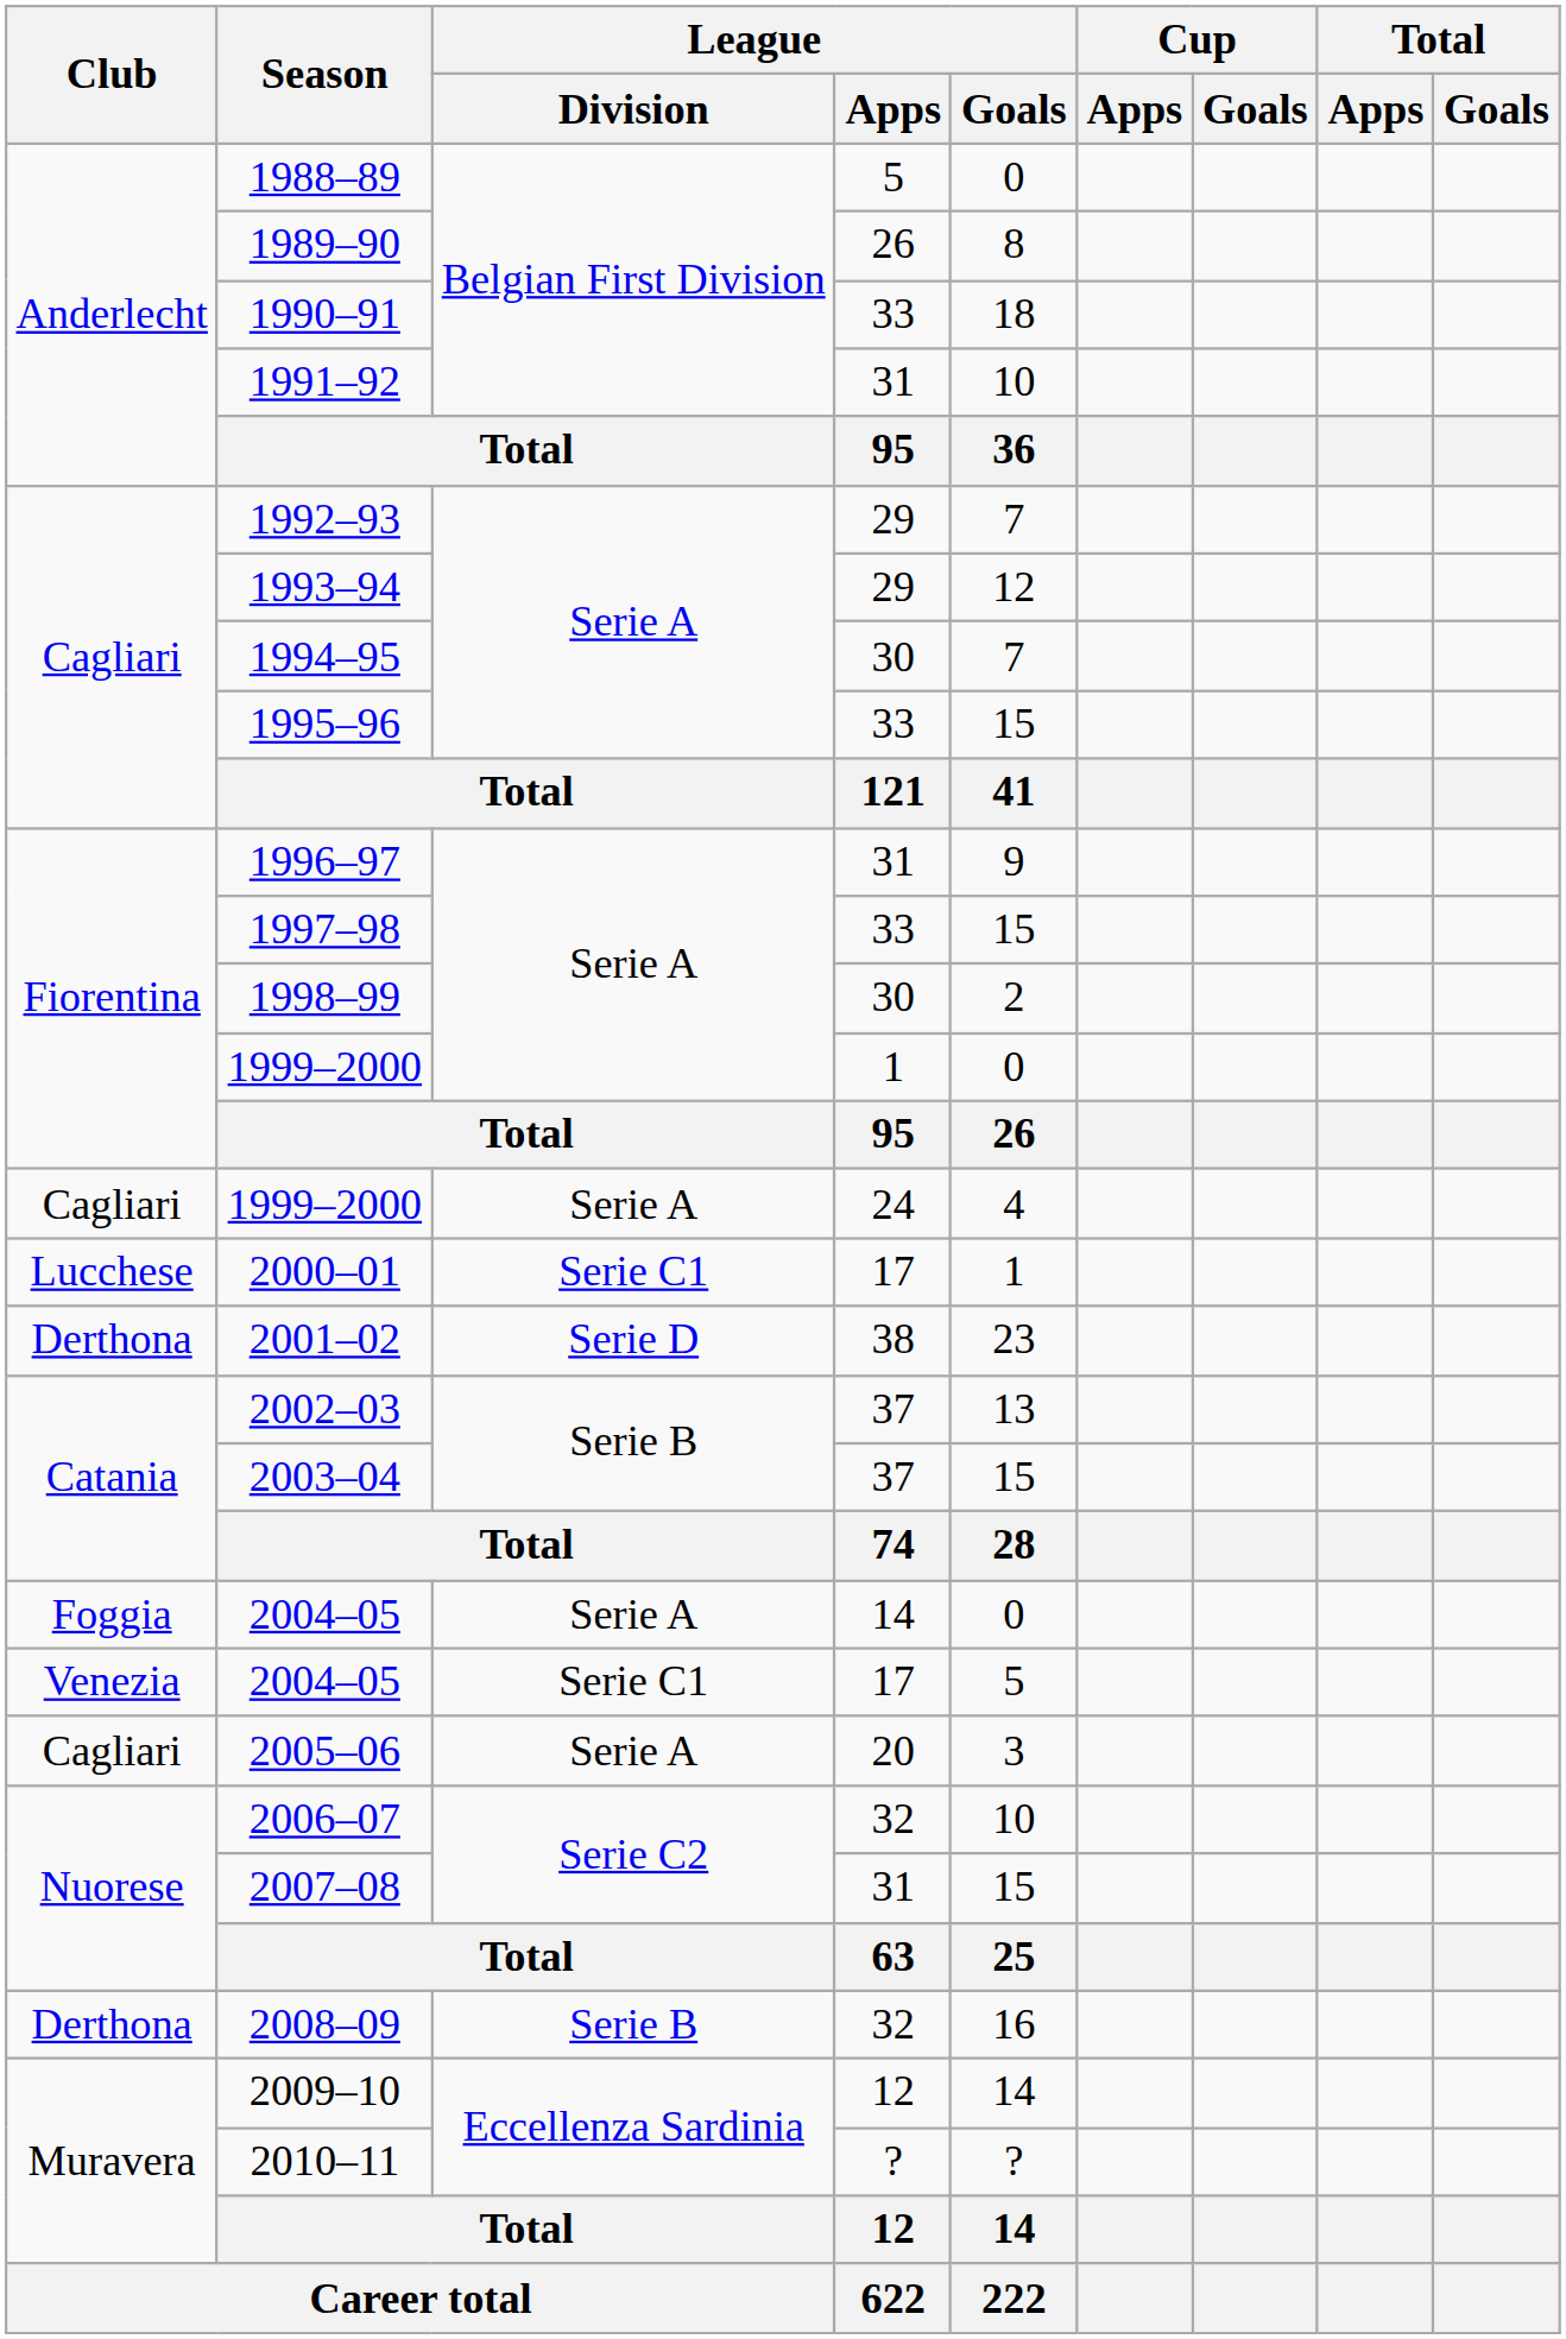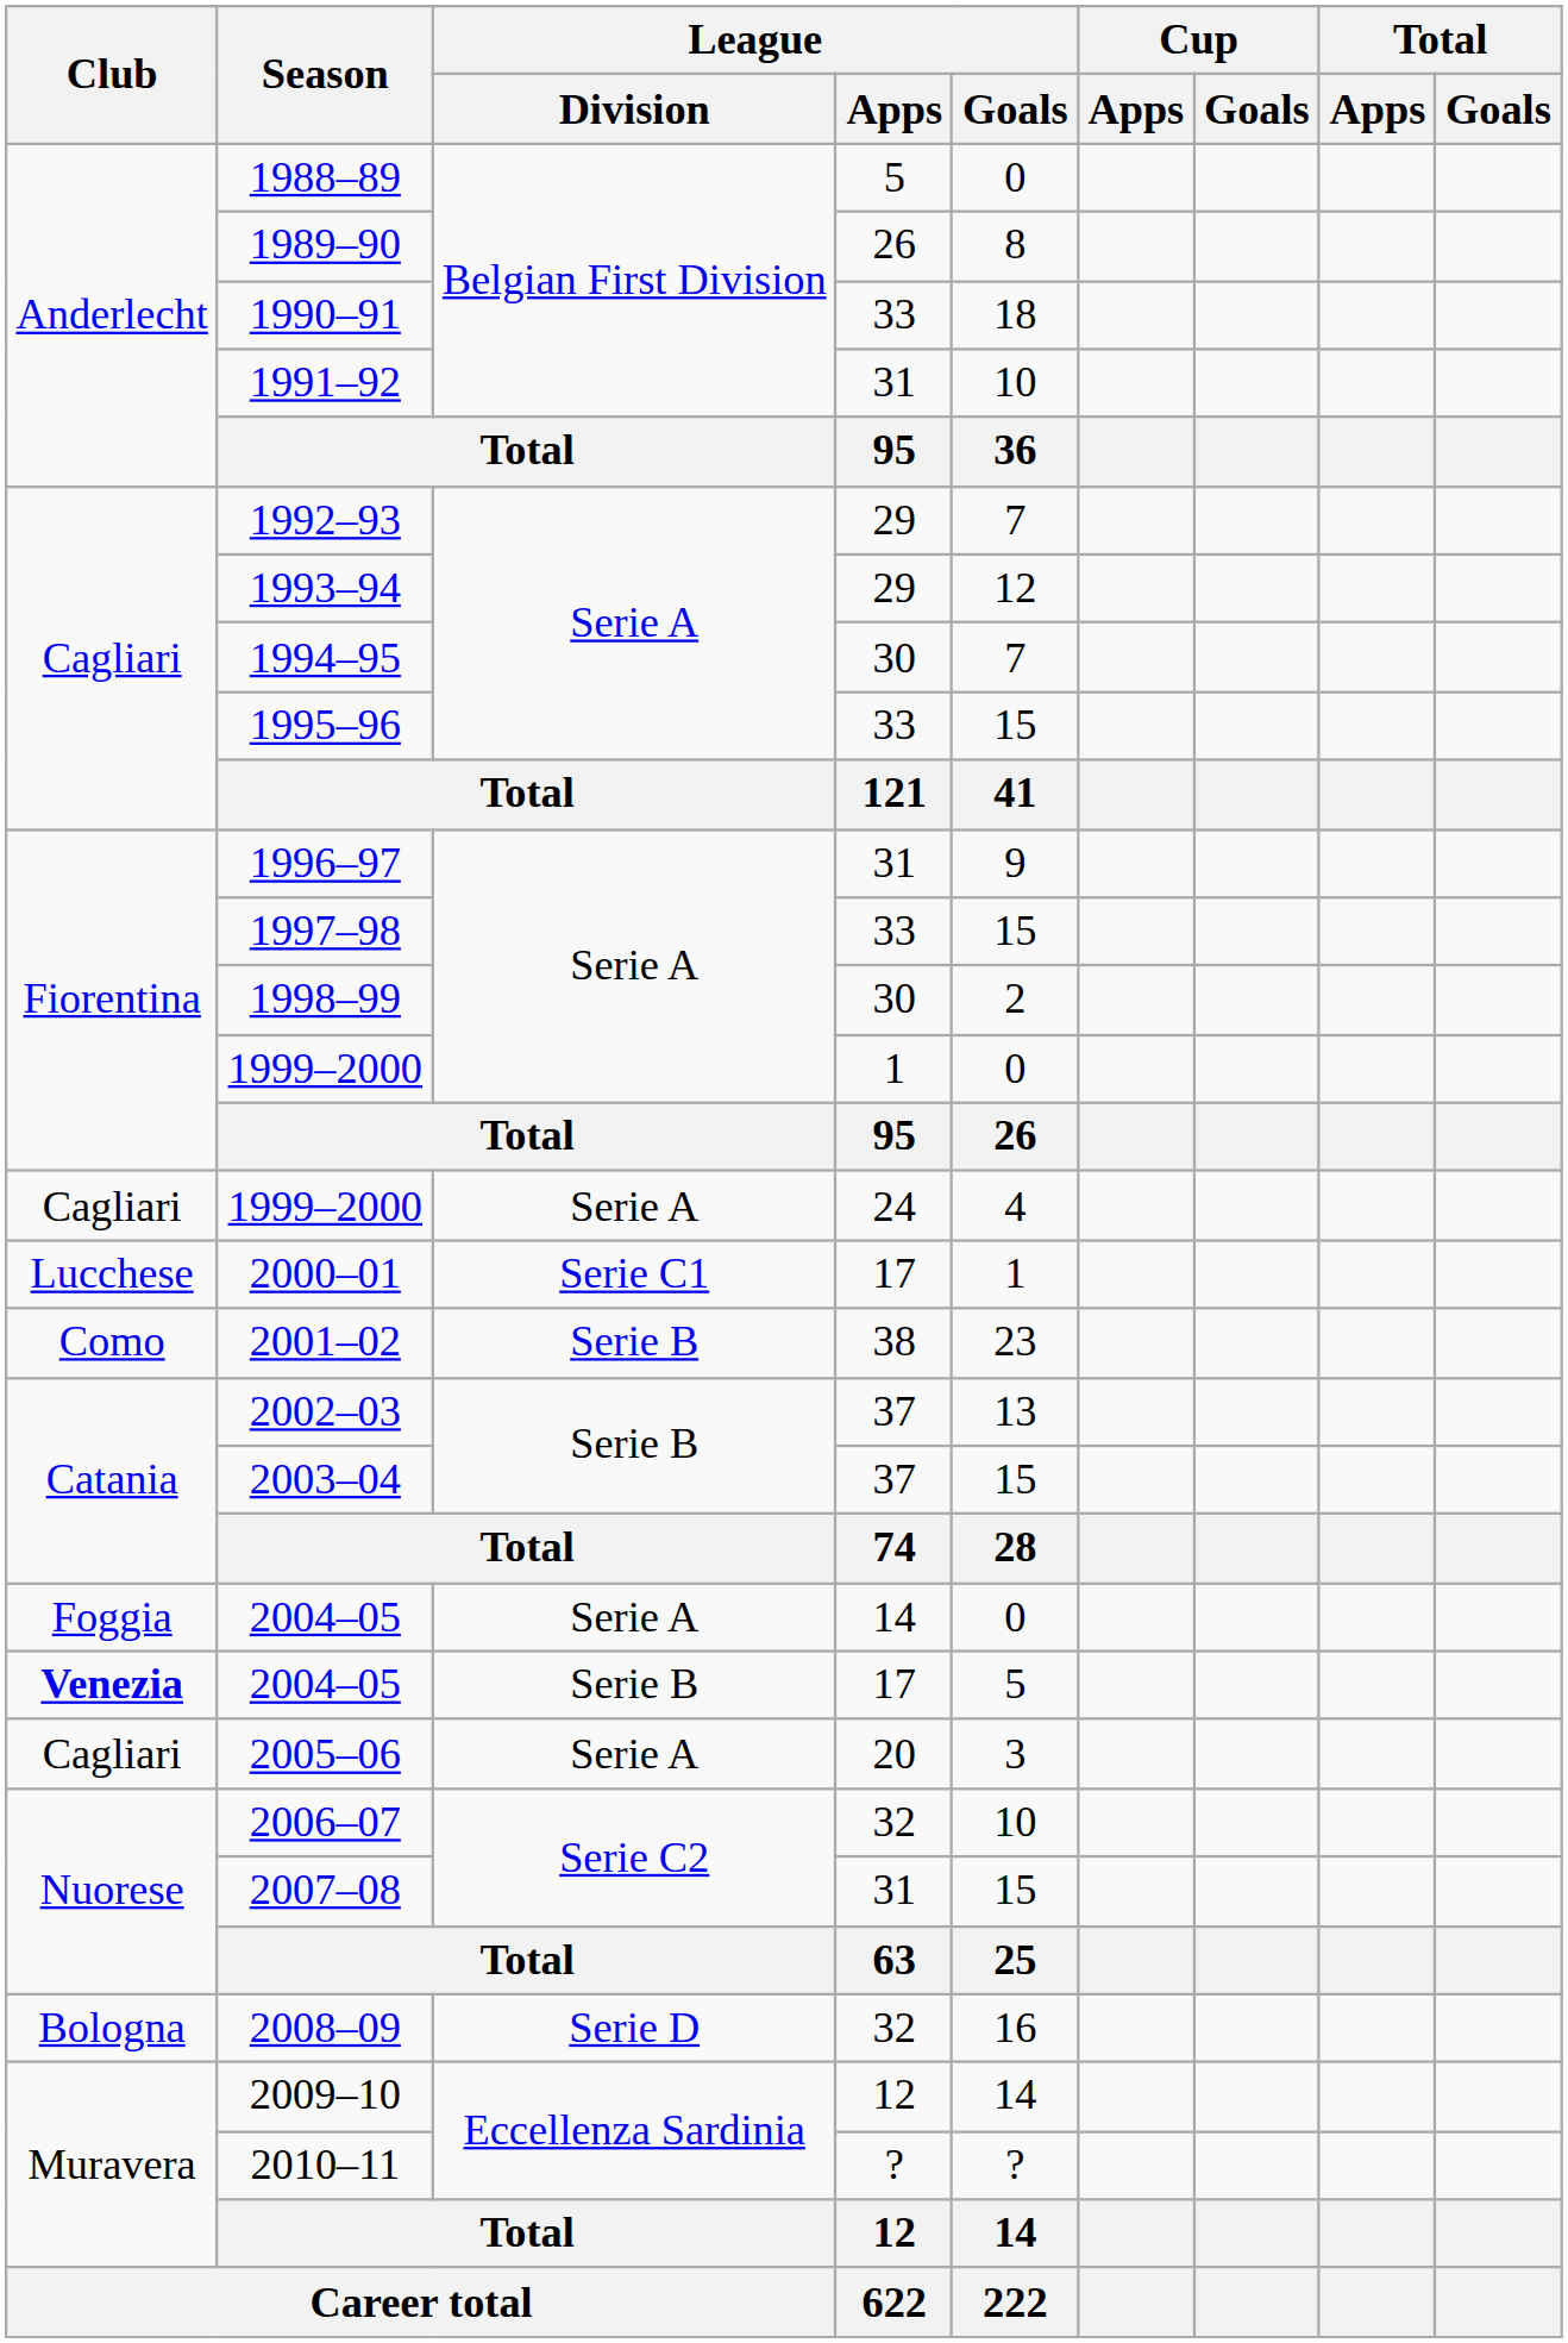2001–02 | Club: Derthona -> Como
2001–02 | League / Division: Serie D -> Serie B
2004–05 / 17 | Club: normal -> bold
2004–05 / 17 | League / Division: Serie C1 -> Serie B
2008–09 | Club: Derthona -> Bologna
2008–09 | League / Division: Serie B -> Serie D
